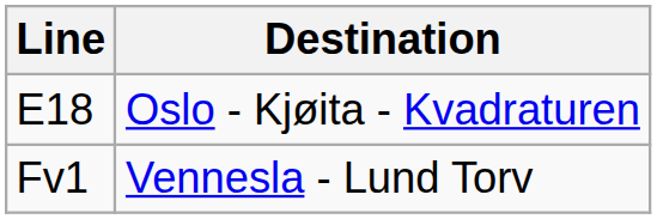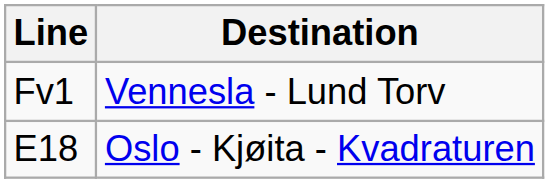rows swapped: E18 <-> Fv1
